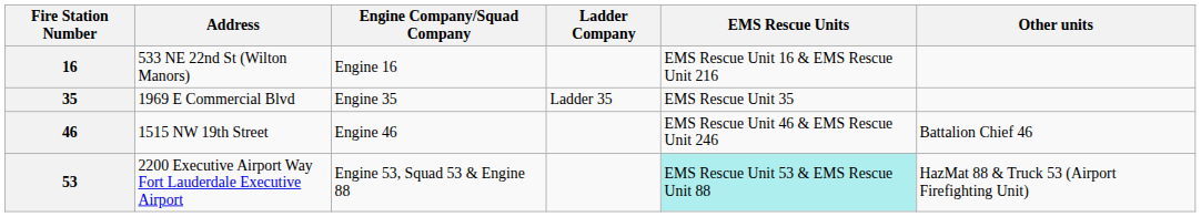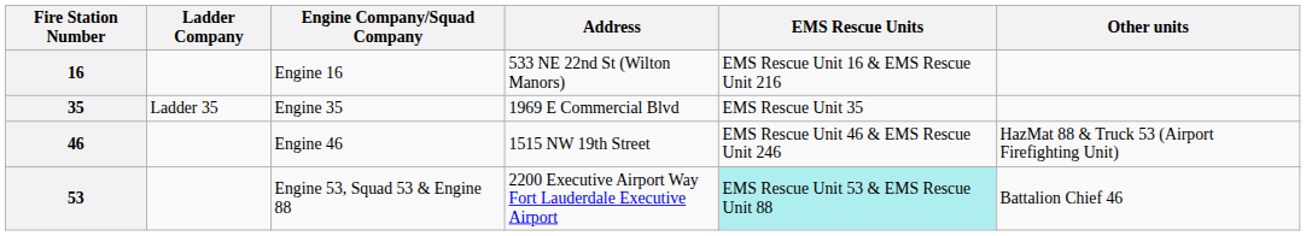columns swapped: Address <-> Ladder Company
46 | Other units: Battalion Chief 46 -> HazMat 88 & Truck 53 (Airport Firefighting Unit)
53 | Other units: HazMat 88 & Truck 53 (Airport Firefighting Unit) -> Battalion Chief 46
